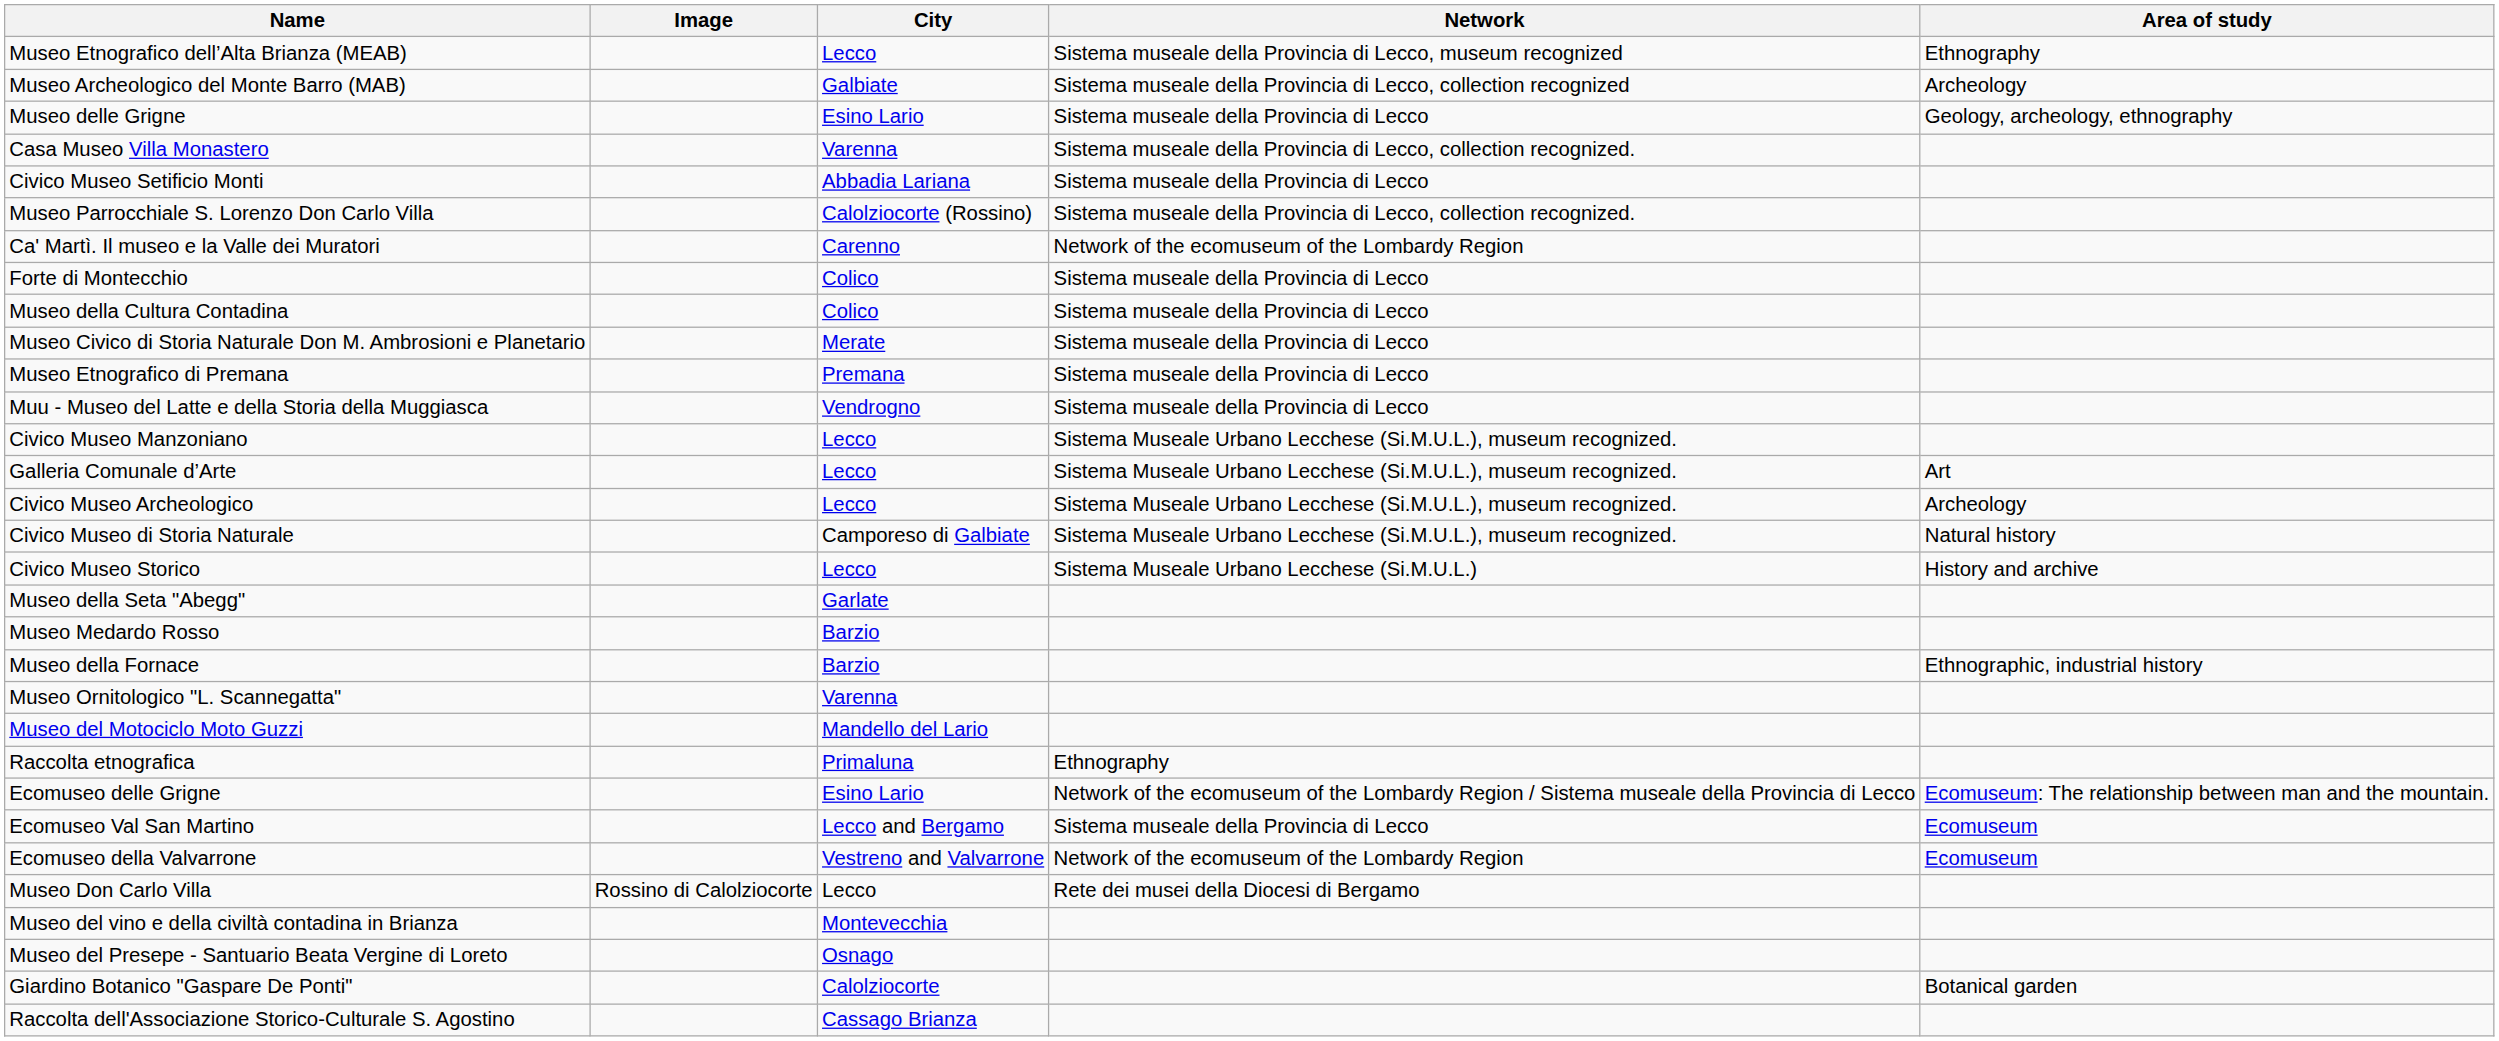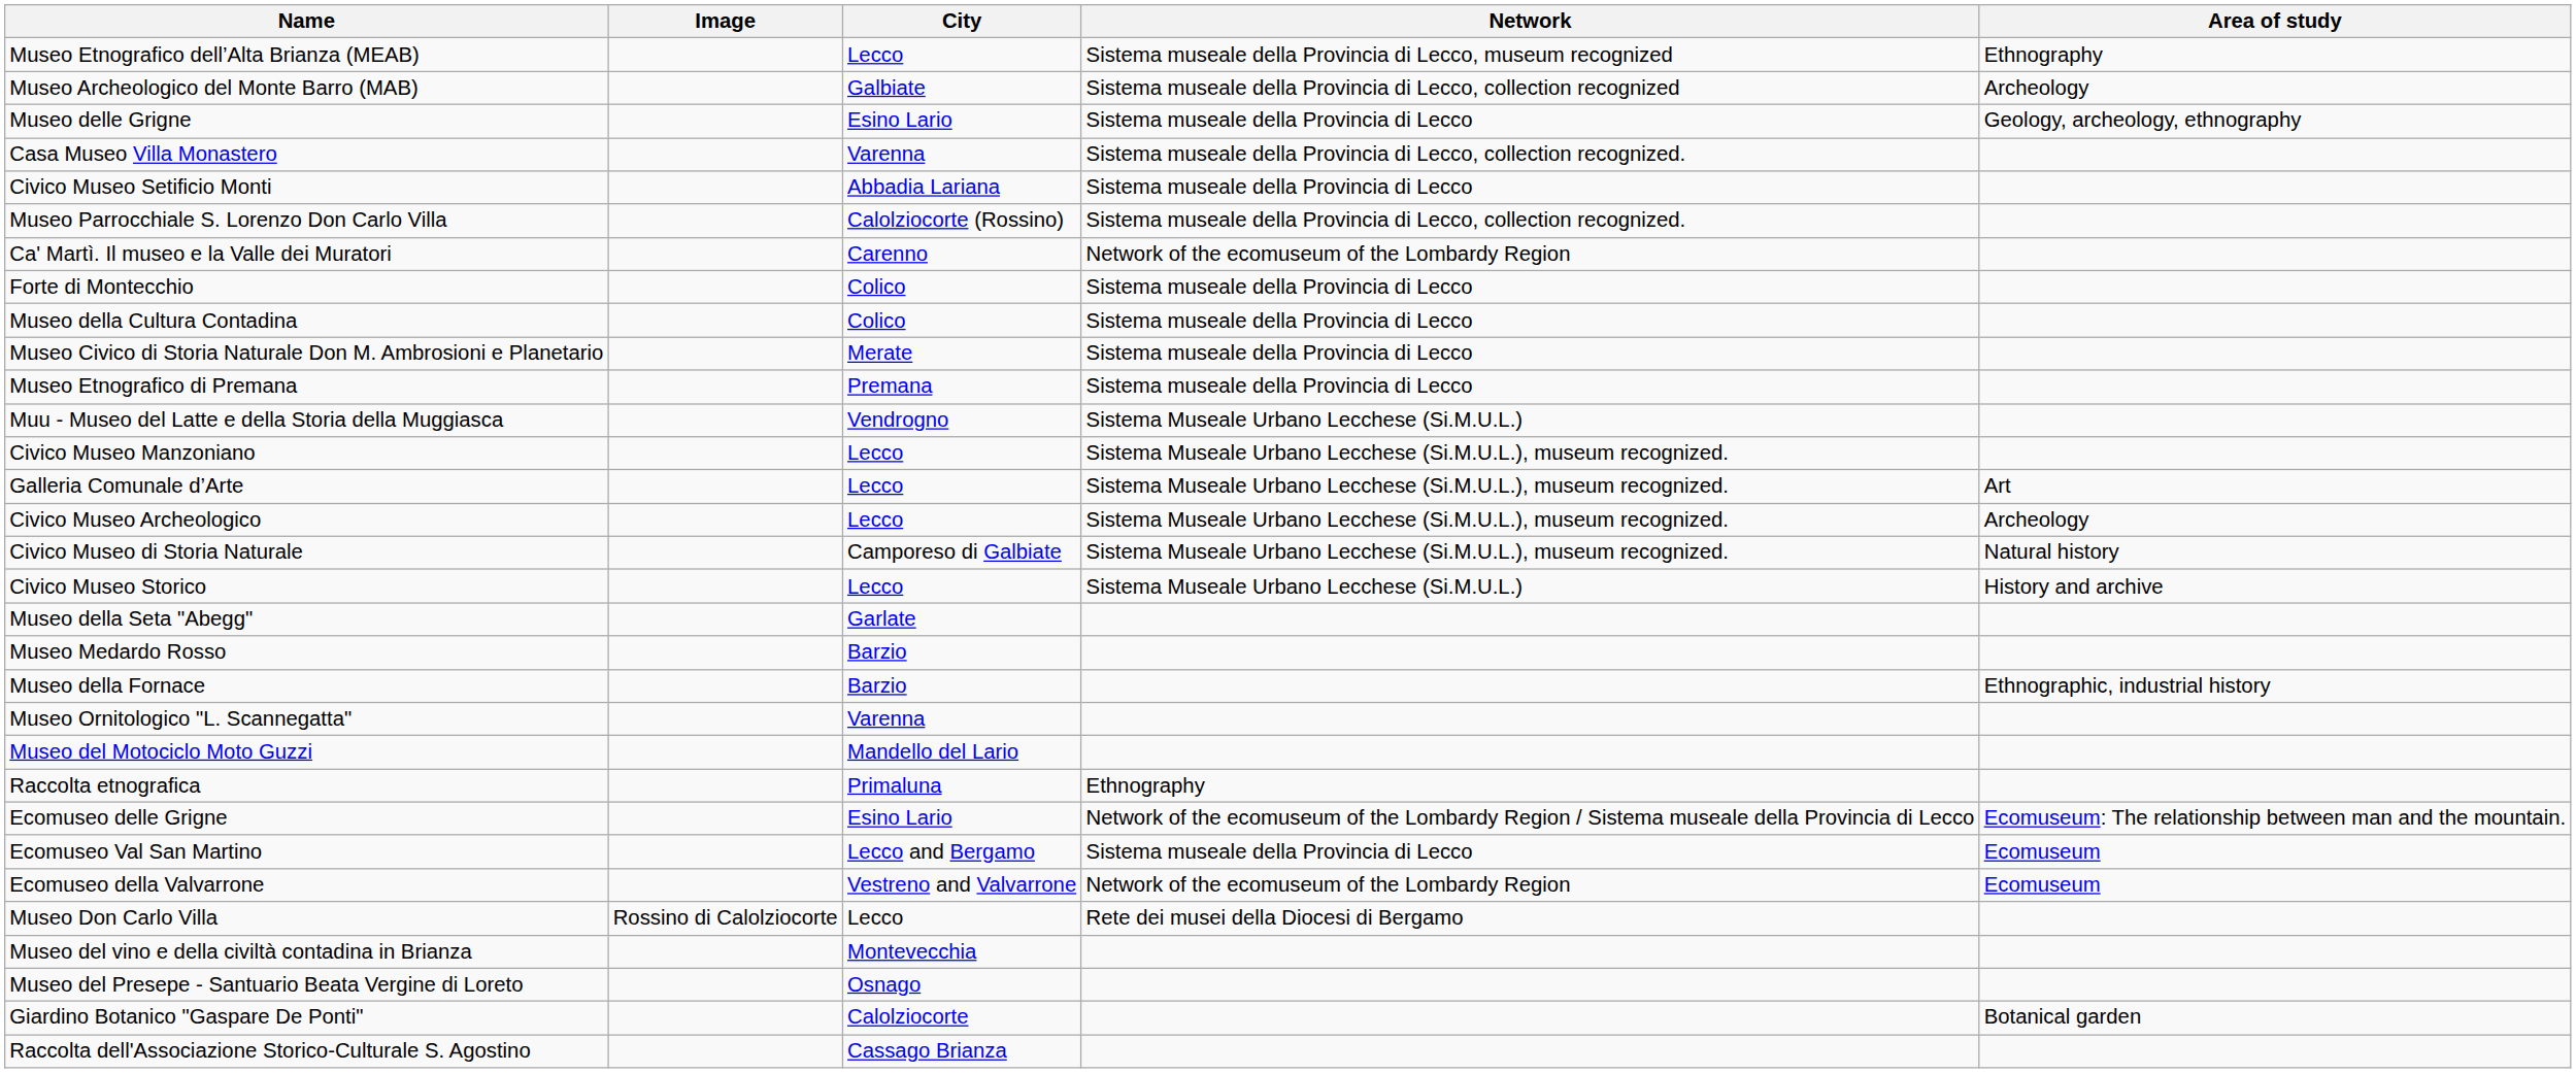Muu - Museo del Latte e della Storia della Muggiasca | Network: Sistema museale della Provincia di Lecco -> Sistema Museale Urbano Lecchese (Si.M.U.L.)
